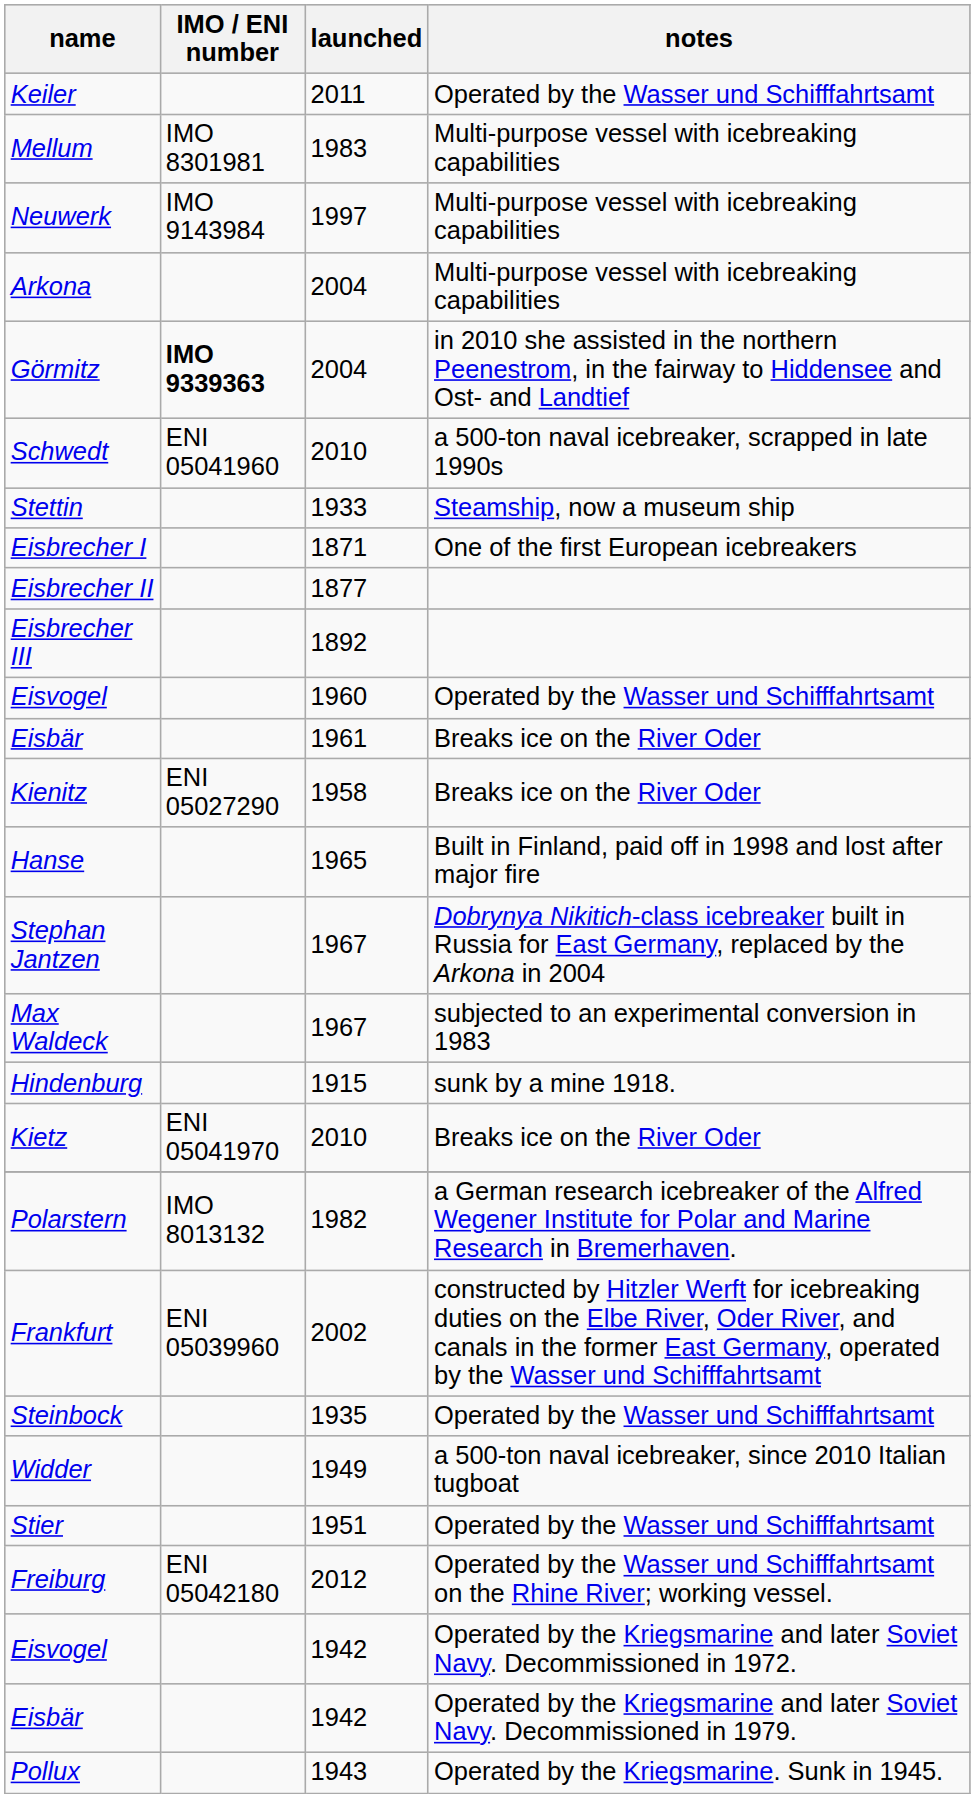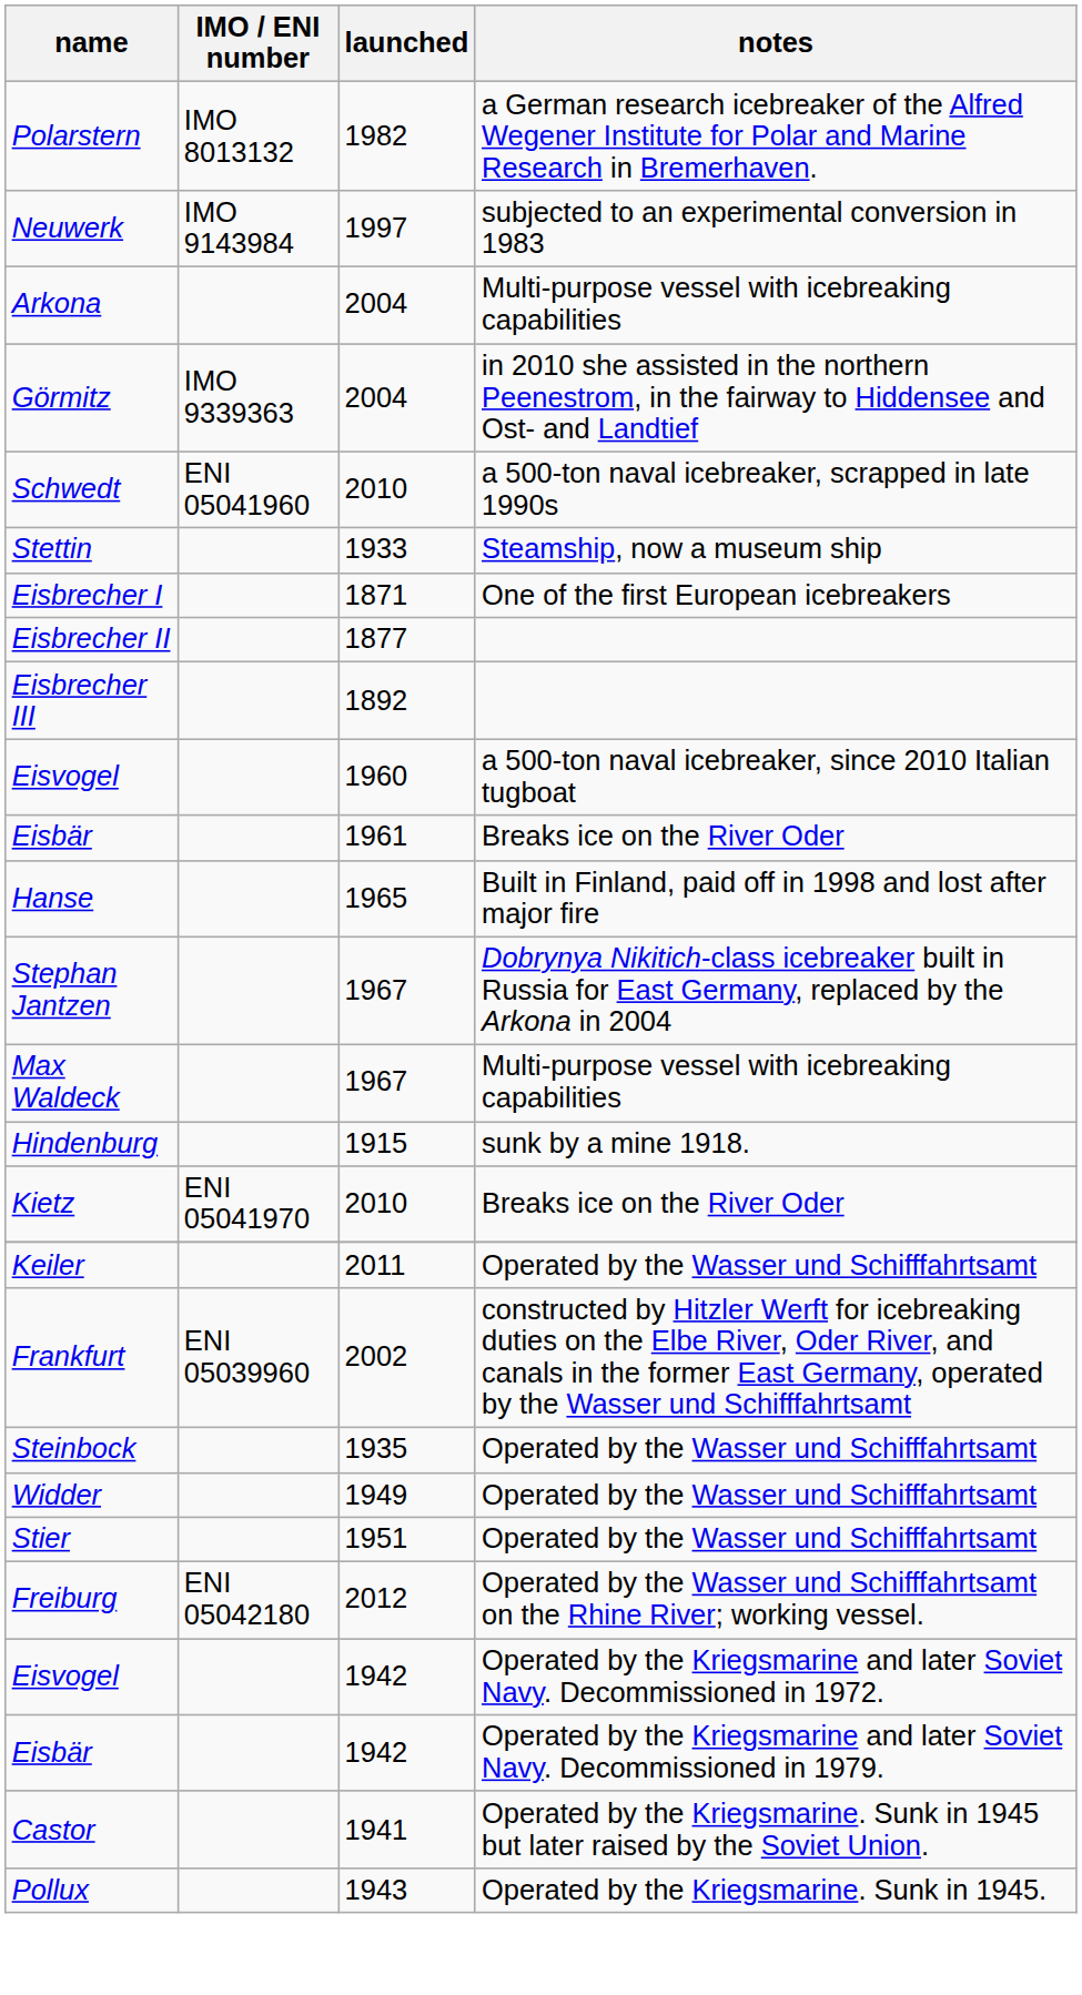rows swapped: Polarstern <-> Keiler
- row: Mellum | IMO 8301981 | 1983 | Multi-purpose vessel with icebreaking capabilities
Neuwerk | notes: Multi-purpose vessel with icebreaking capabilities -> subjected to an experimental conversion in 1983
Görmitz | IMO / ENI number: bold -> normal
Eisvogel / 1960 | notes: Operated by the Wasser und Schifffahrtsamt -> a 500-ton naval icebreaker, since 2010 Italian tugboat
- row: Kienitz | ENI 05027290 | 1958 | Breaks ice on the River Oder
Max Waldeck | notes: subjected to an experimental conversion in 1983 -> Multi-purpose vessel with icebreaking capabilities
Widder | notes: a 500-ton naval icebreaker, since 2010 Italian tugboat -> Operated by the Wasser und Schifffahrtsamt
+ row: Castor | 1941 | Operated by the Kriegsmarine. Sunk in 1945 but later raised by the Soviet Union.
